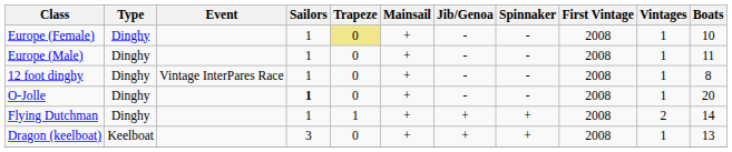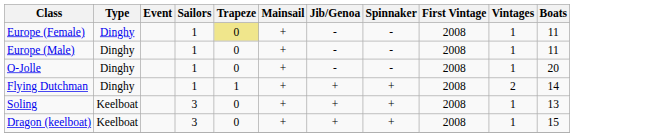Europe (Female) | Boats: 10 -> 11
- row: 12 foot dinghy | Dinghy | Vintage InterPares Race | 1 | 0 | + | - | - | 2008 | 1 | 8
O-Jolle | Sailors: bold -> normal
+ row: Soling | Keelboat | 3 | 0 | + | + | + | 2008 | 1 | 13
Dragon (keelboat) | Boats: 13 -> 15
